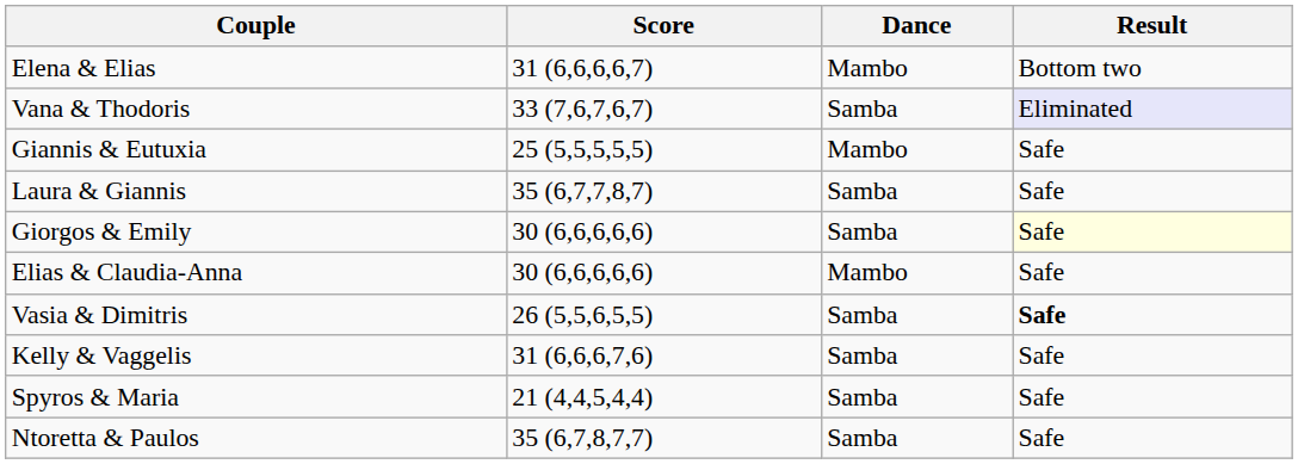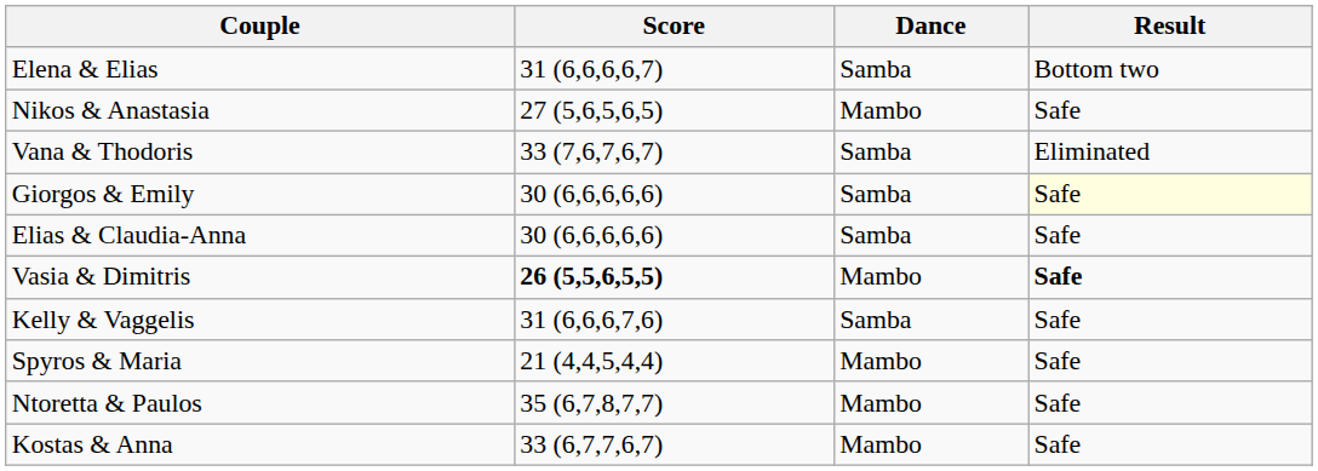Elena & Elias | Dance: Mambo -> Samba
+ row: Nikos & Anastasia | 27 (5,6,5,6,5) | Mambo | Safe
Vana & Thodoris | Result: lavender background -> no background
- row: Giannis & Eutuxia | 25 (5,5,5,5,5) | Mambo | Safe
- row: Laura & Giannis | 35 (6,7,7,8,7) | Samba | Safe
Elias & Claudia-Anna | Dance: Mambo -> Samba
Vasia & Dimitris | Score: normal -> bold
Vasia & Dimitris | Dance: Samba -> Mambo
Spyros & Maria | Dance: Samba -> Mambo
Ntoretta & Paulos | Dance: Samba -> Mambo
+ row: Kostas & Anna | 33 (6,7,7,6,7) | Mambo | Safe
